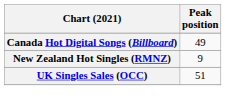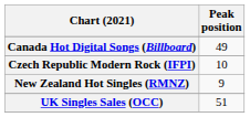+ row: Czech Republic Modern Rock (IFPI) | 10
